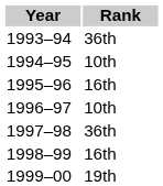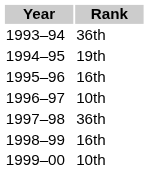1994–95 | Rank: 10th -> 19th
1999–00 | Rank: 19th -> 10th
